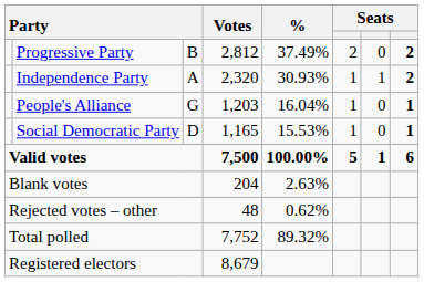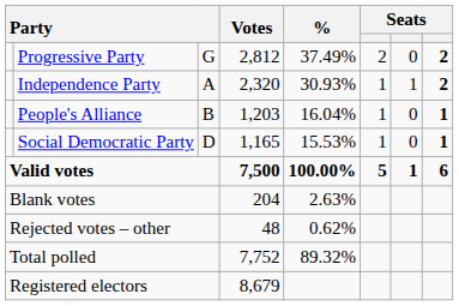Progressive Party | column 3: B -> G
People's Alliance | column 3: G -> B
